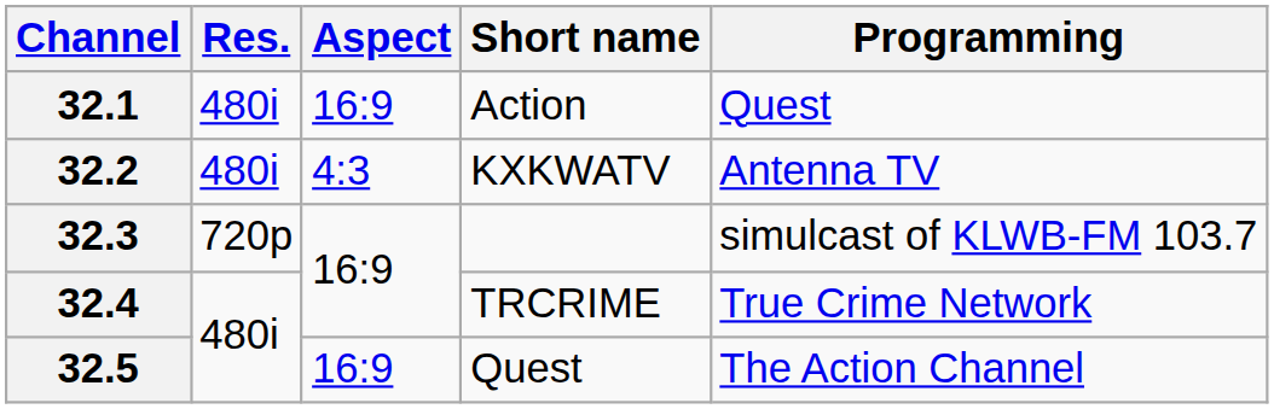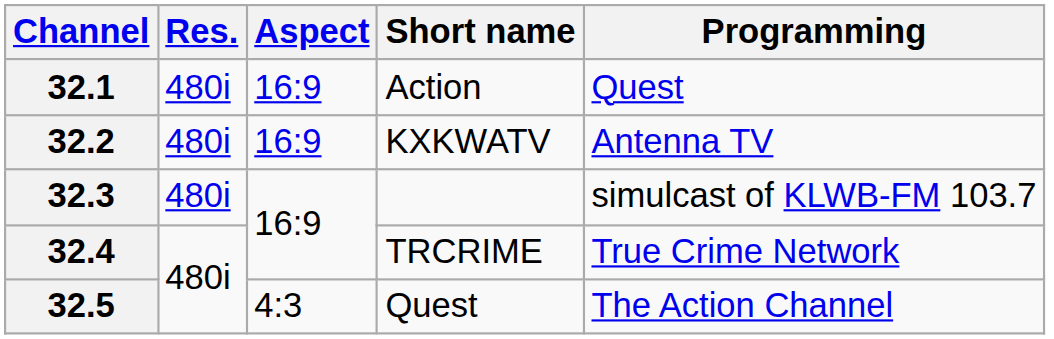32.2 | Aspect: 4:3 -> 16:9
32.3 | Res.: 720p -> 480i
32.5 | Aspect: 16:9 -> 4:3
